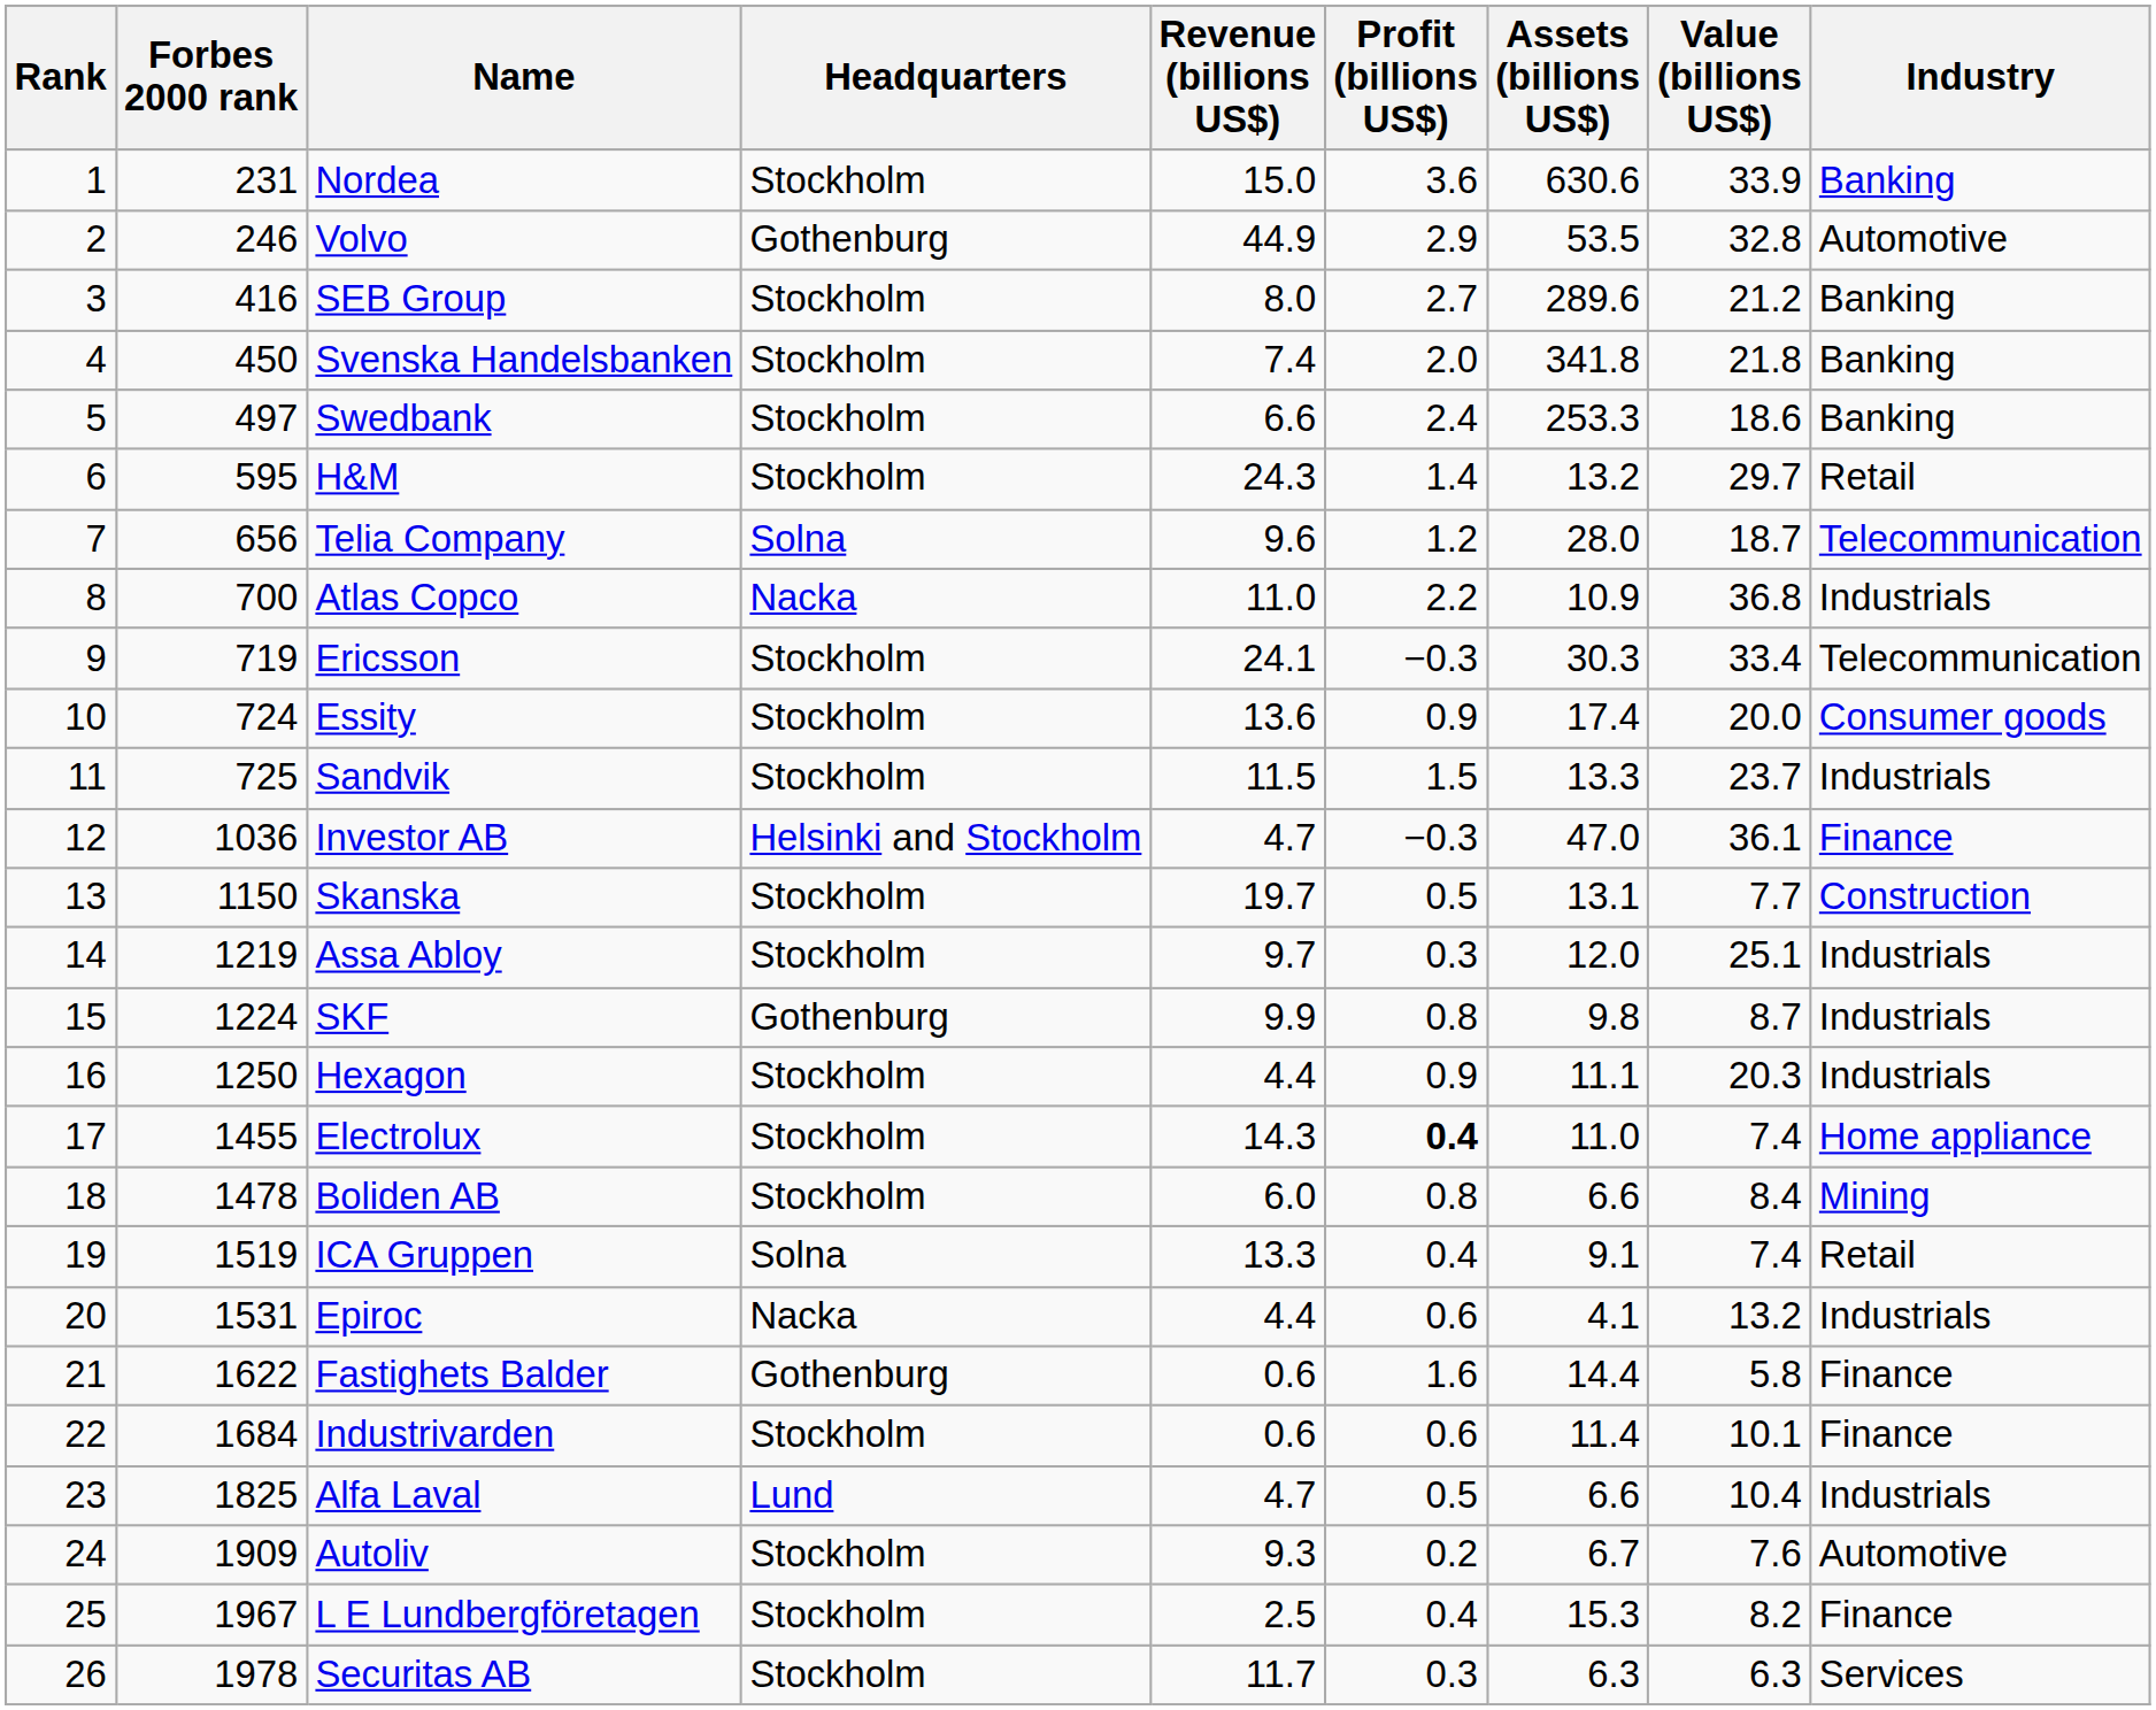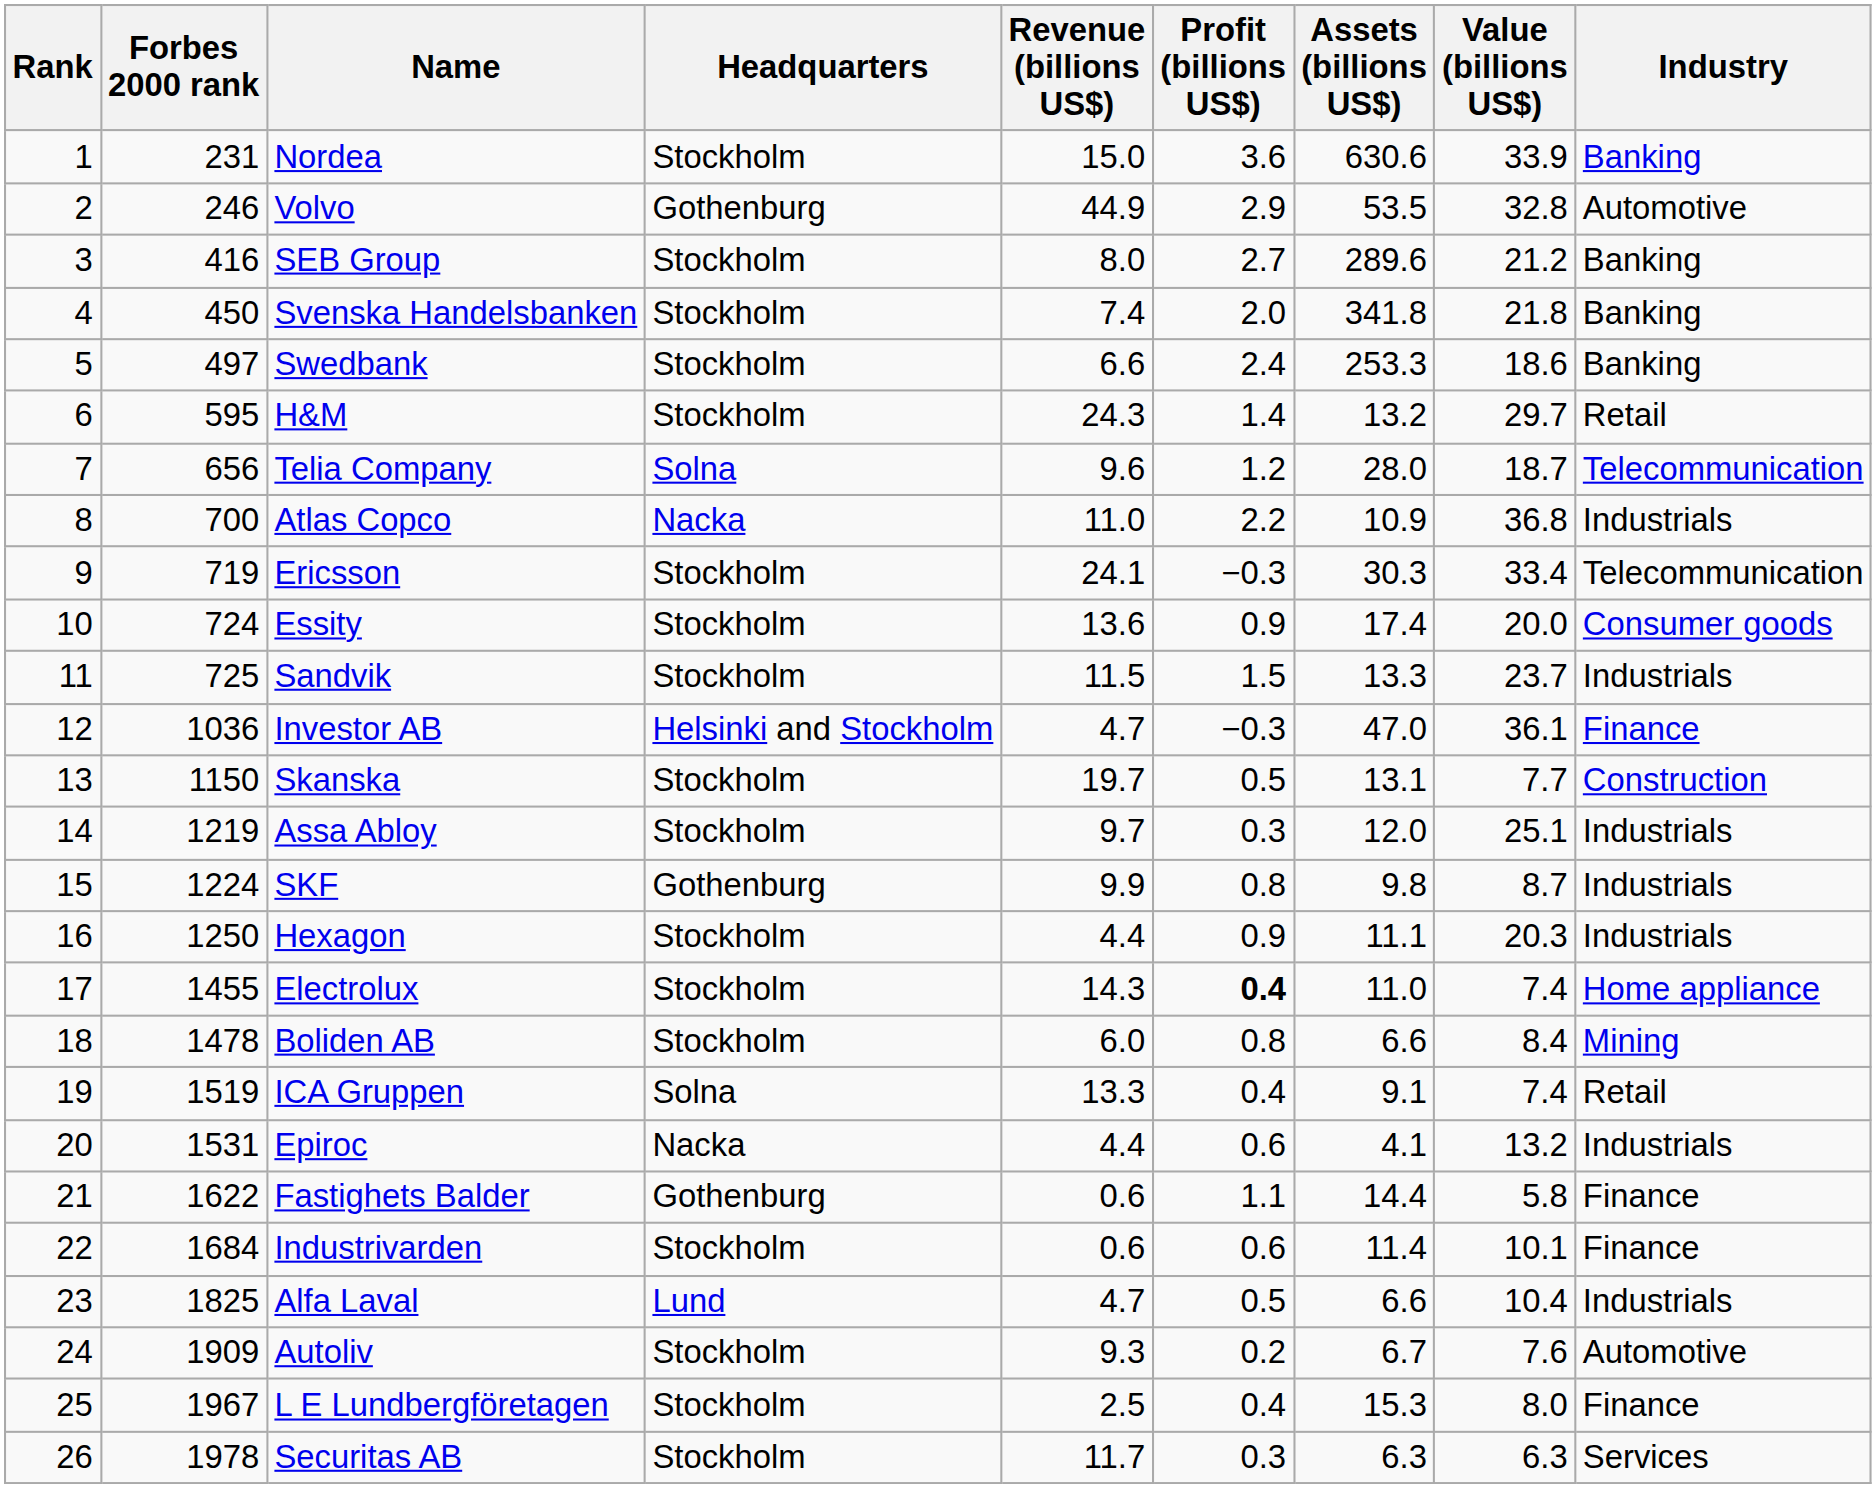Fastighets Balder | Profit (billions US$): 1.6 -> 1.1
L E Lundbergföretagen | Value (billions US$): 8.2 -> 8.0
